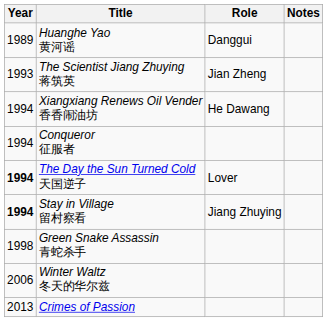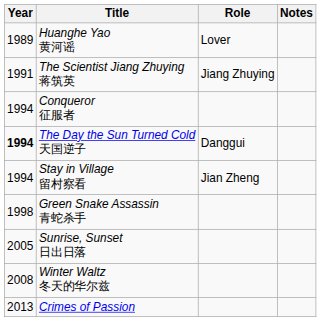Huanghe Yao 黄河谣 | Role: Danggui -> Lover
The Scientist Jiang Zhuying 蒋筑英 | Year: 1993 -> 1991
The Scientist Jiang Zhuying 蒋筑英 | Role: Jian Zheng -> Jiang Zhuying
- row: 1994 | Xiangxiang Renews Oil Vender 香香闹油坊 | He Dawang
The Day the Sun Turned Cold 天国逆子 | Role: Lover -> Danggui
Stay in Village 留村察看 | Year: bold -> normal
Stay in Village 留村察看 | Role: Jiang Zhuying -> Jian Zheng
+ row: 2005 | Sunrise, Sunset 日出日落
Winter Waltz 冬天的华尔兹 | Year: 2006 -> 2008
